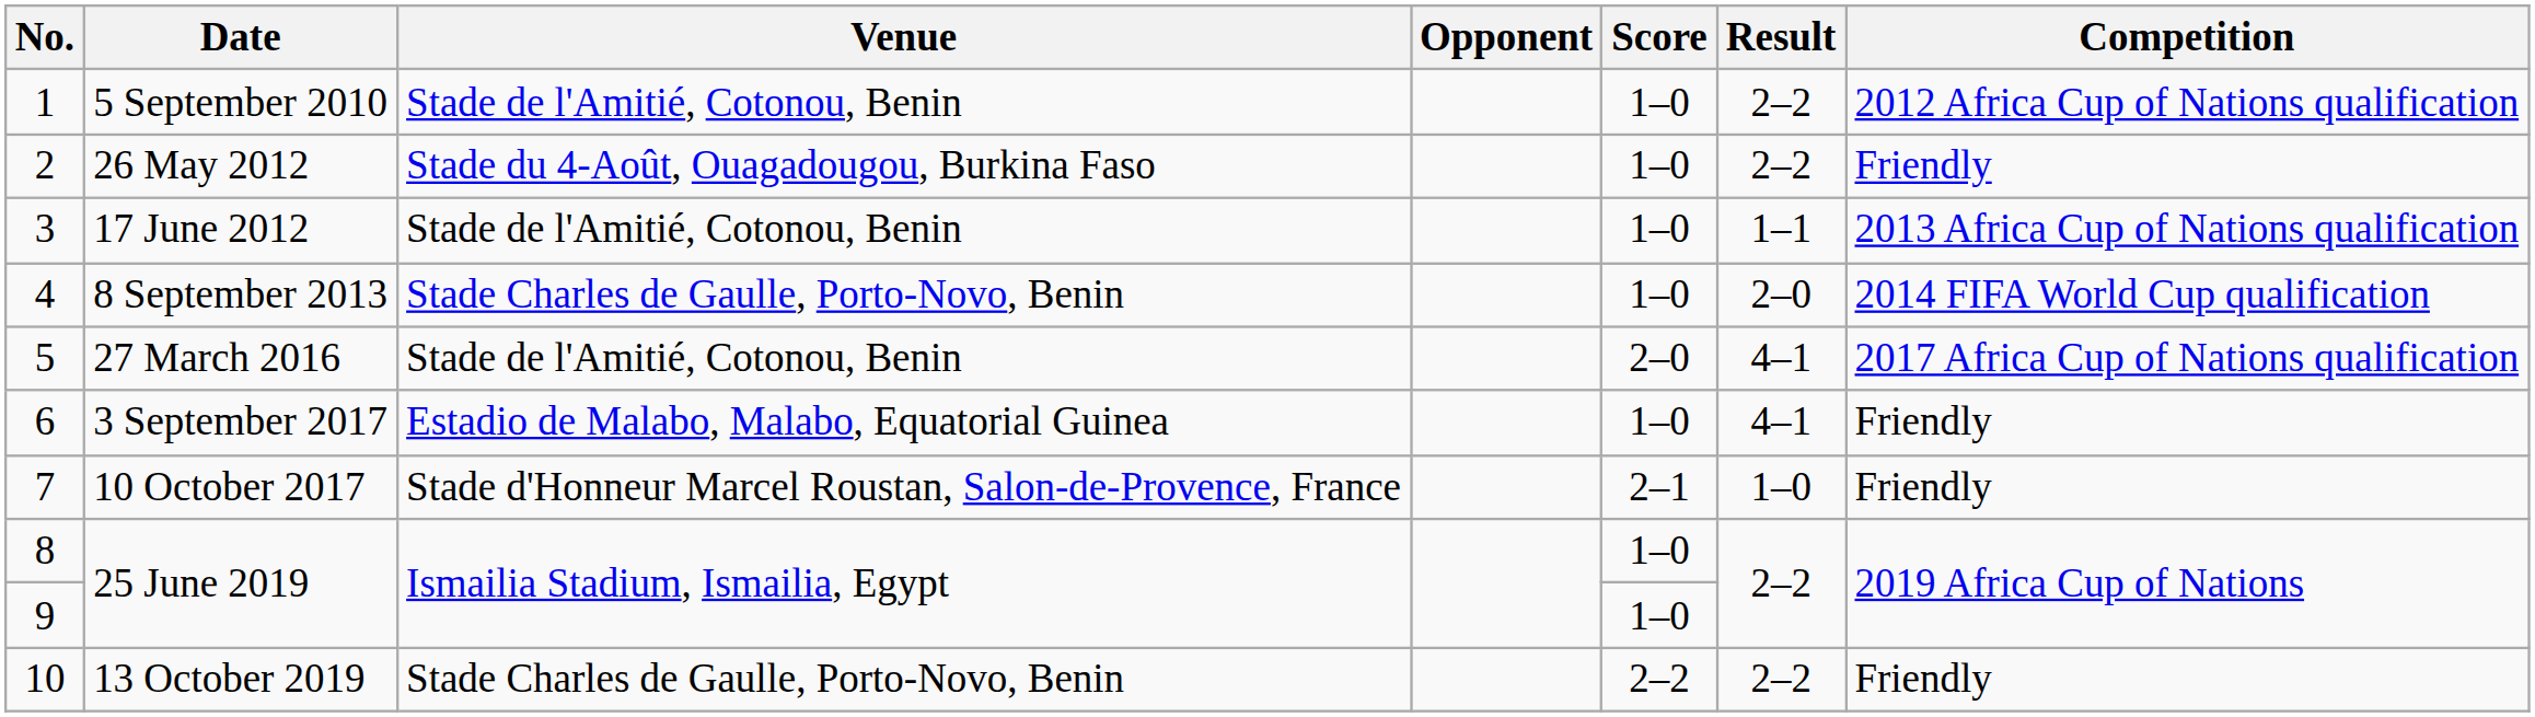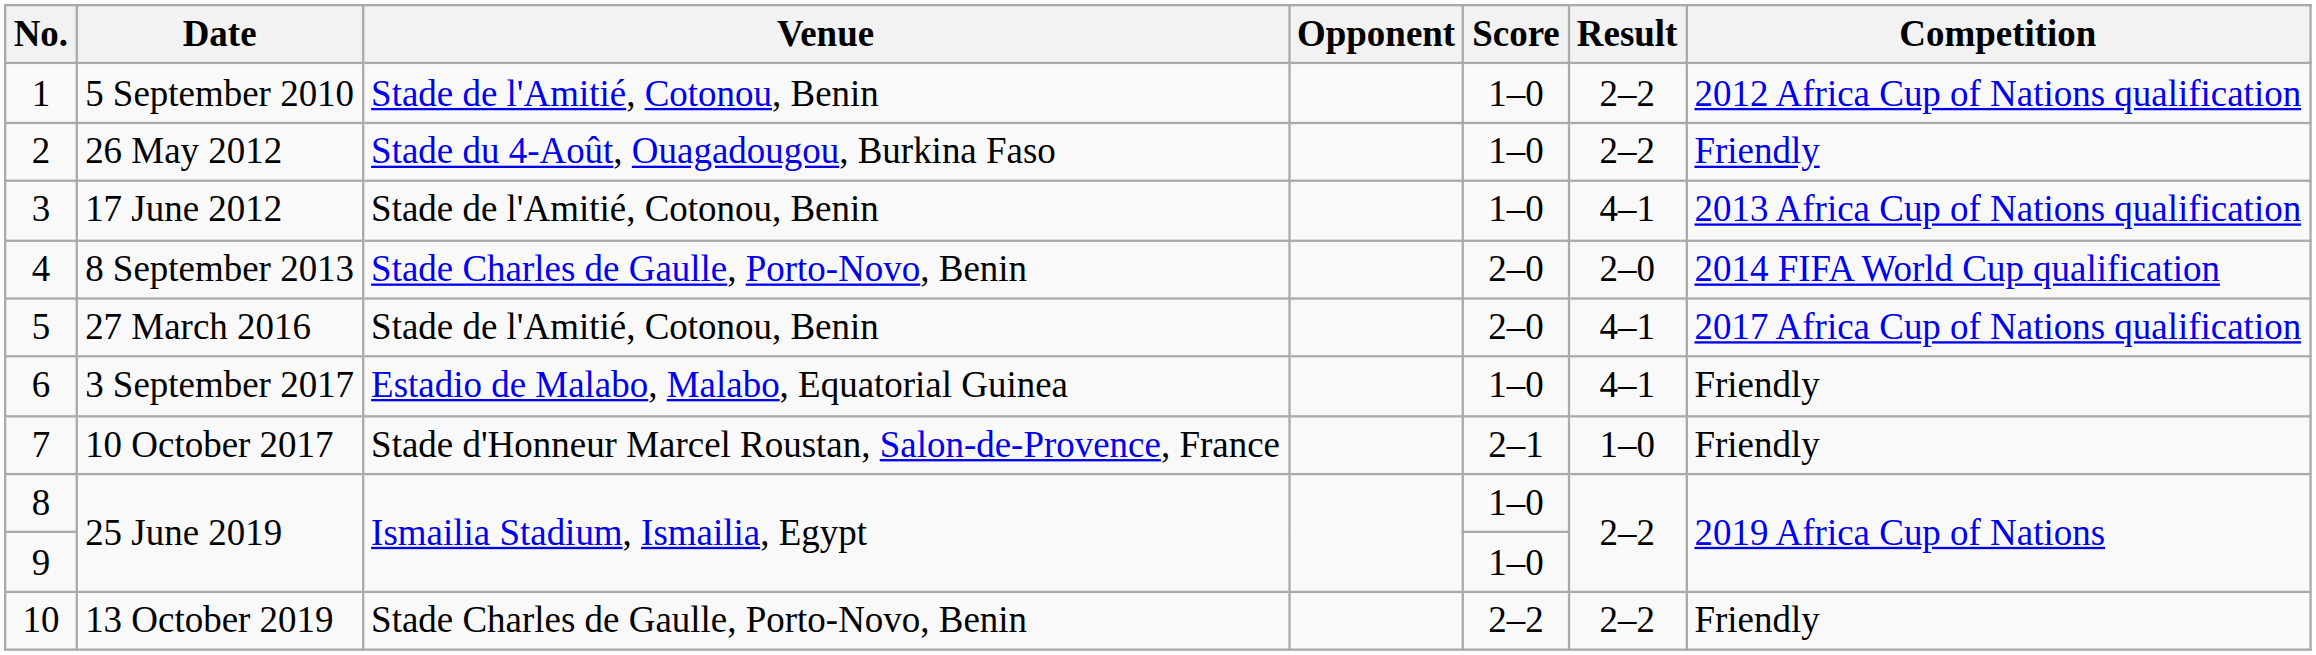17 June 2012 | Result: 1–1 -> 4–1
8 September 2013 | Score: 1–0 -> 2–0
